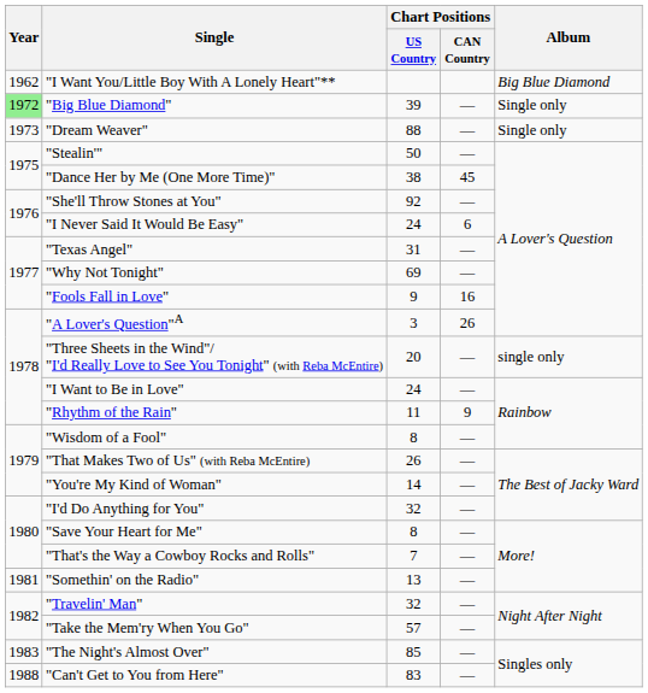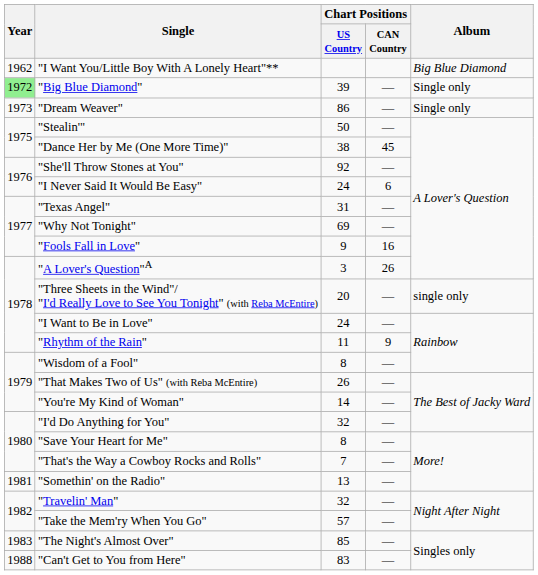"Dream Weaver" | Chart Positions / US Country: 88 -> 86
